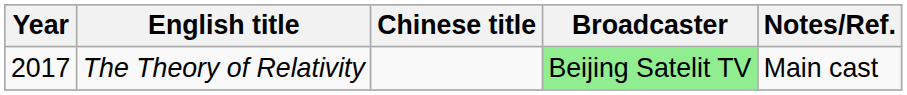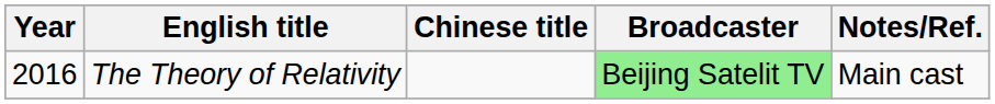The Theory of Relativity | Year: 2017 -> 2016
